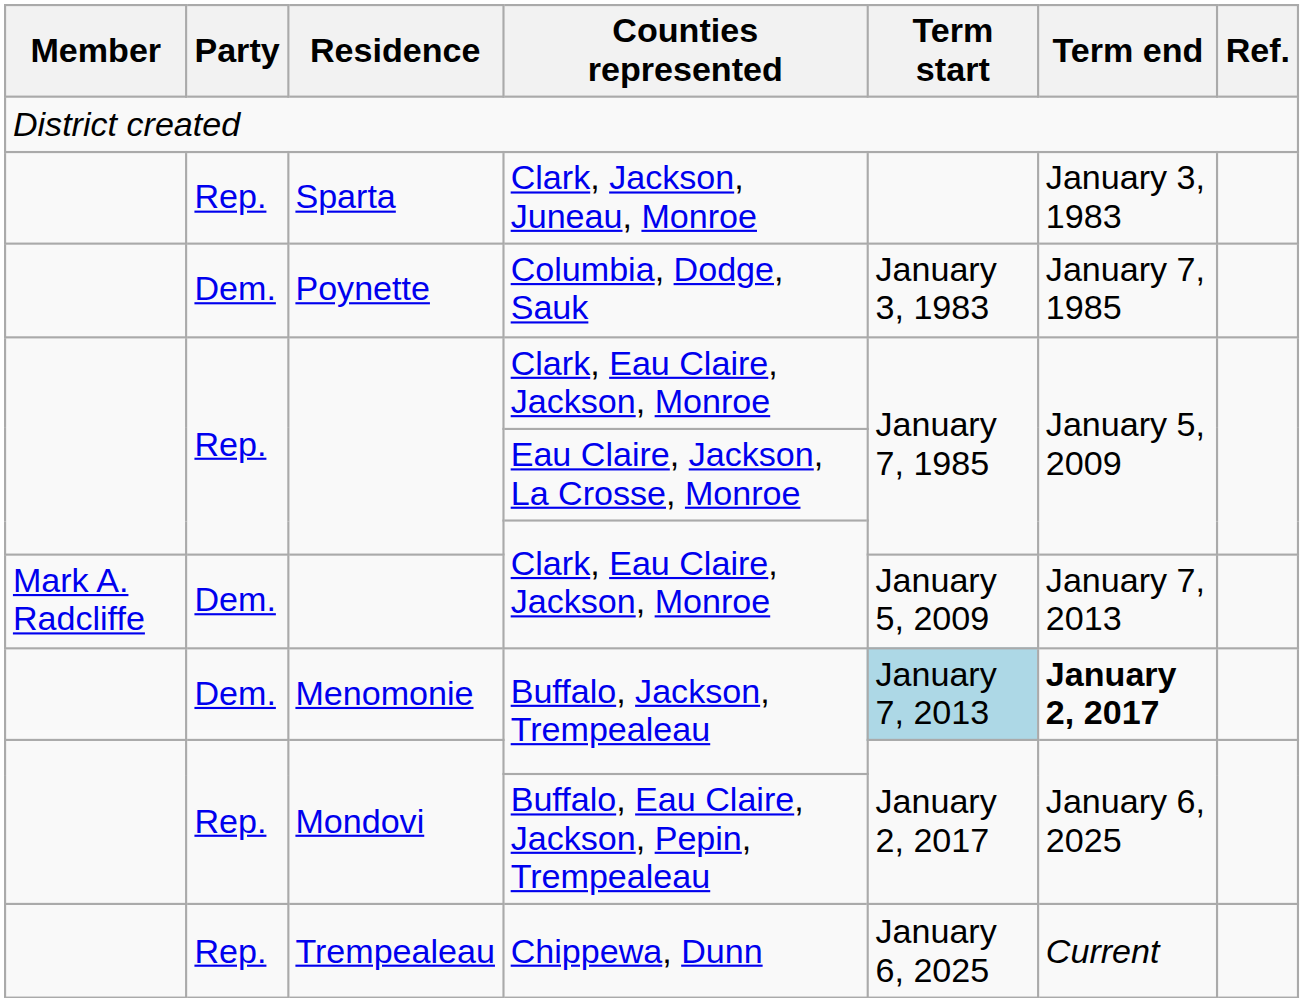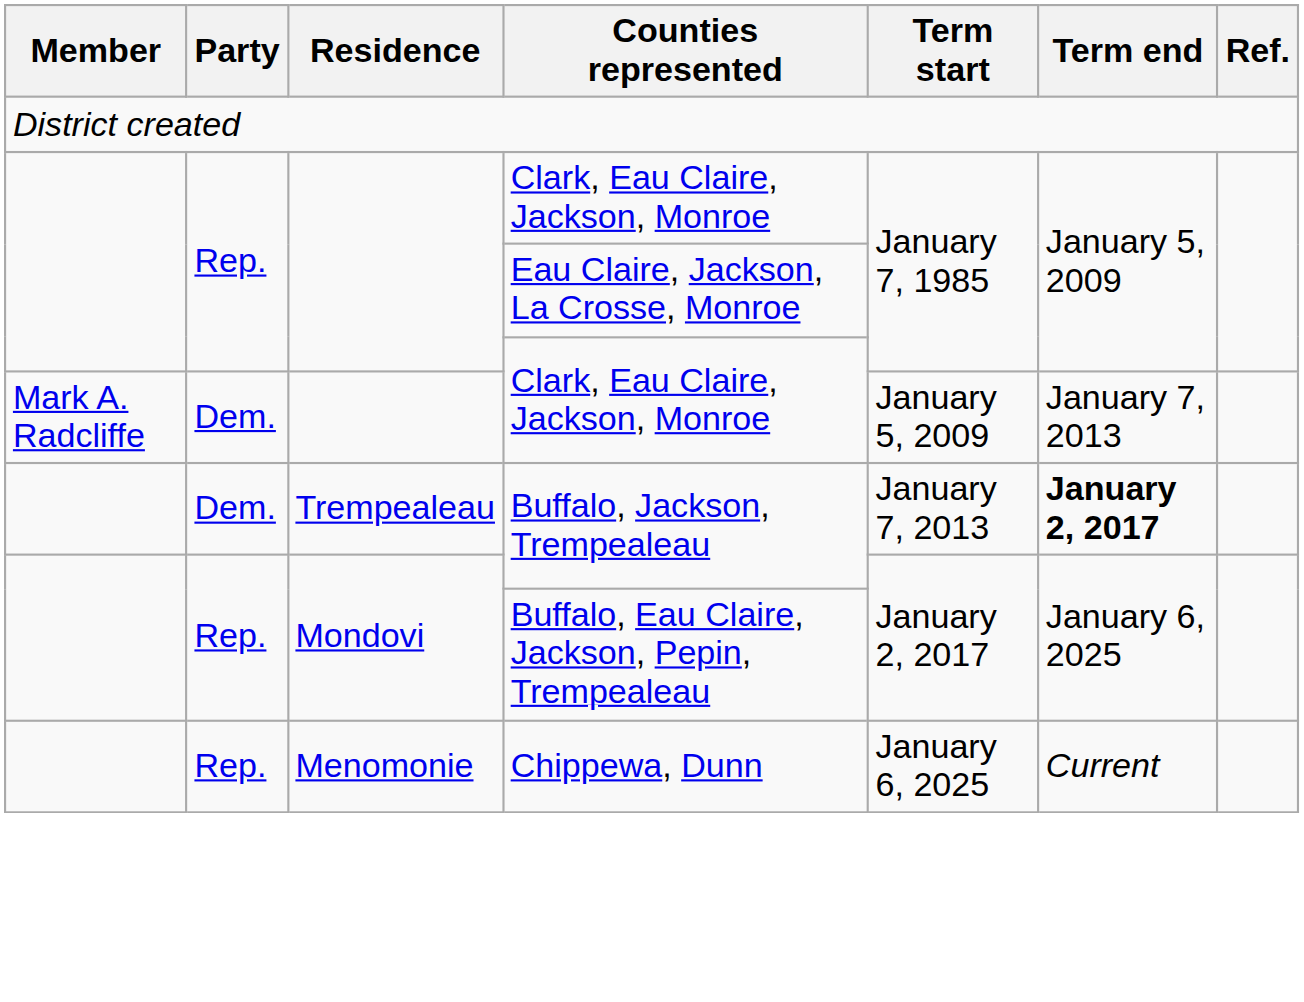- row: Rep. | Sparta | Clark, Jackson, Juneau, Monroe | January 3, 1983
- row: Dem. | Poynette | Columbia, Dodge, Sauk | January 3, 1983 | January 7, 1985
Dem. / Buffalo, Jackson, Trempealeau | Residence: Menomonie -> Trempealeau
Dem. / Buffalo, Jackson, Trempealeau | Term start: lightblue background -> no background
Chippewa, Dunn | Residence: Trempealeau -> Menomonie
